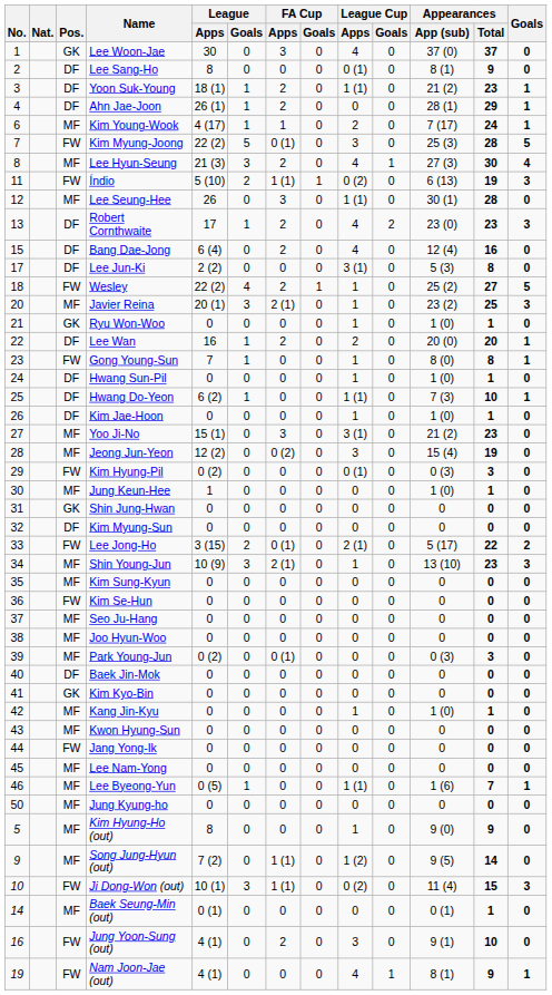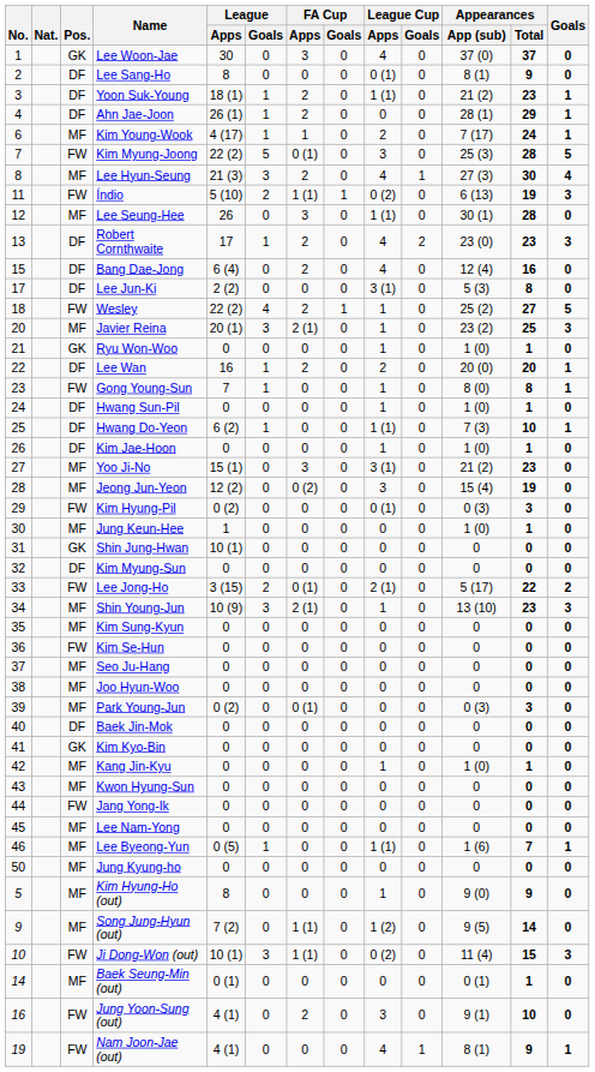Shin Jung-Hwan | League / Apps: 0 -> 10 (1)
